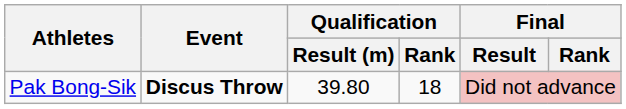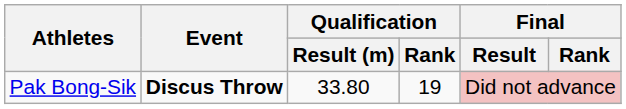Pak Bong-Sik | Qualification / Result (m): 39.80 -> 33.80
Pak Bong-Sik | Qualification / Rank: 18 -> 19
